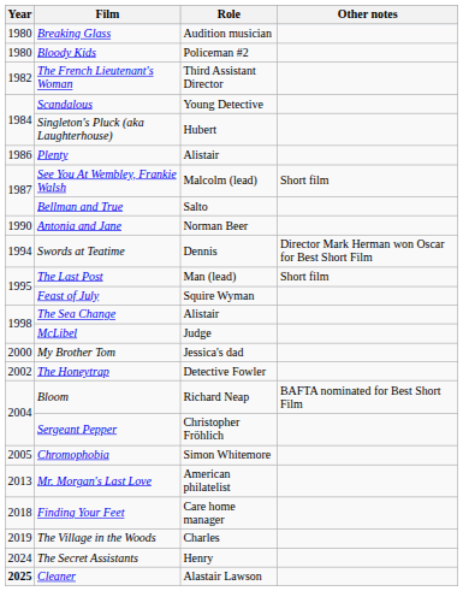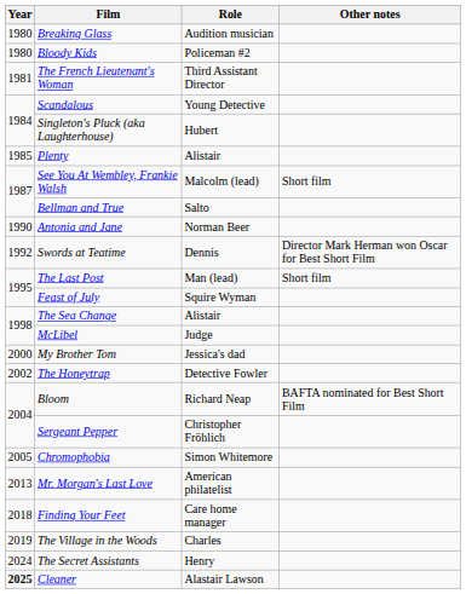The French Lieutenant's Woman | Year: 1982 -> 1981
Plenty | Year: 1986 -> 1985
Swords at Teatime | Year: 1994 -> 1992
